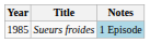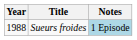Sueurs froides | Year: 1985 -> 1988
